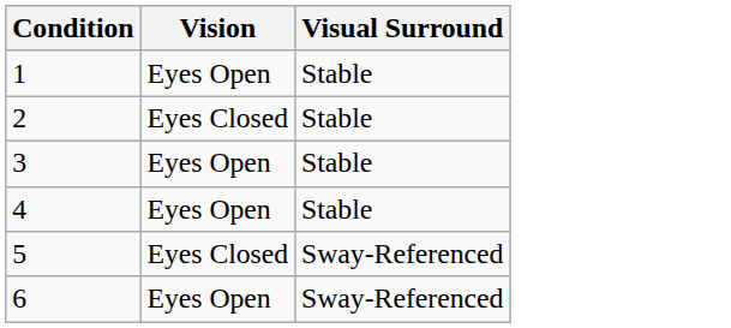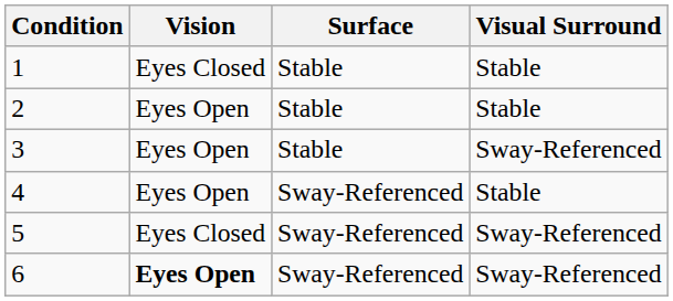+ column: Surface | Stable | Stable | Stable | Sway-Referenced | Sway-Referenced | Sway-Referenced
1 | Vision: Eyes Open -> Eyes Closed
2 | Vision: Eyes Closed -> Eyes Open
3 | Visual Surround: Stable -> Sway-Referenced
6 | Vision: normal -> bold
